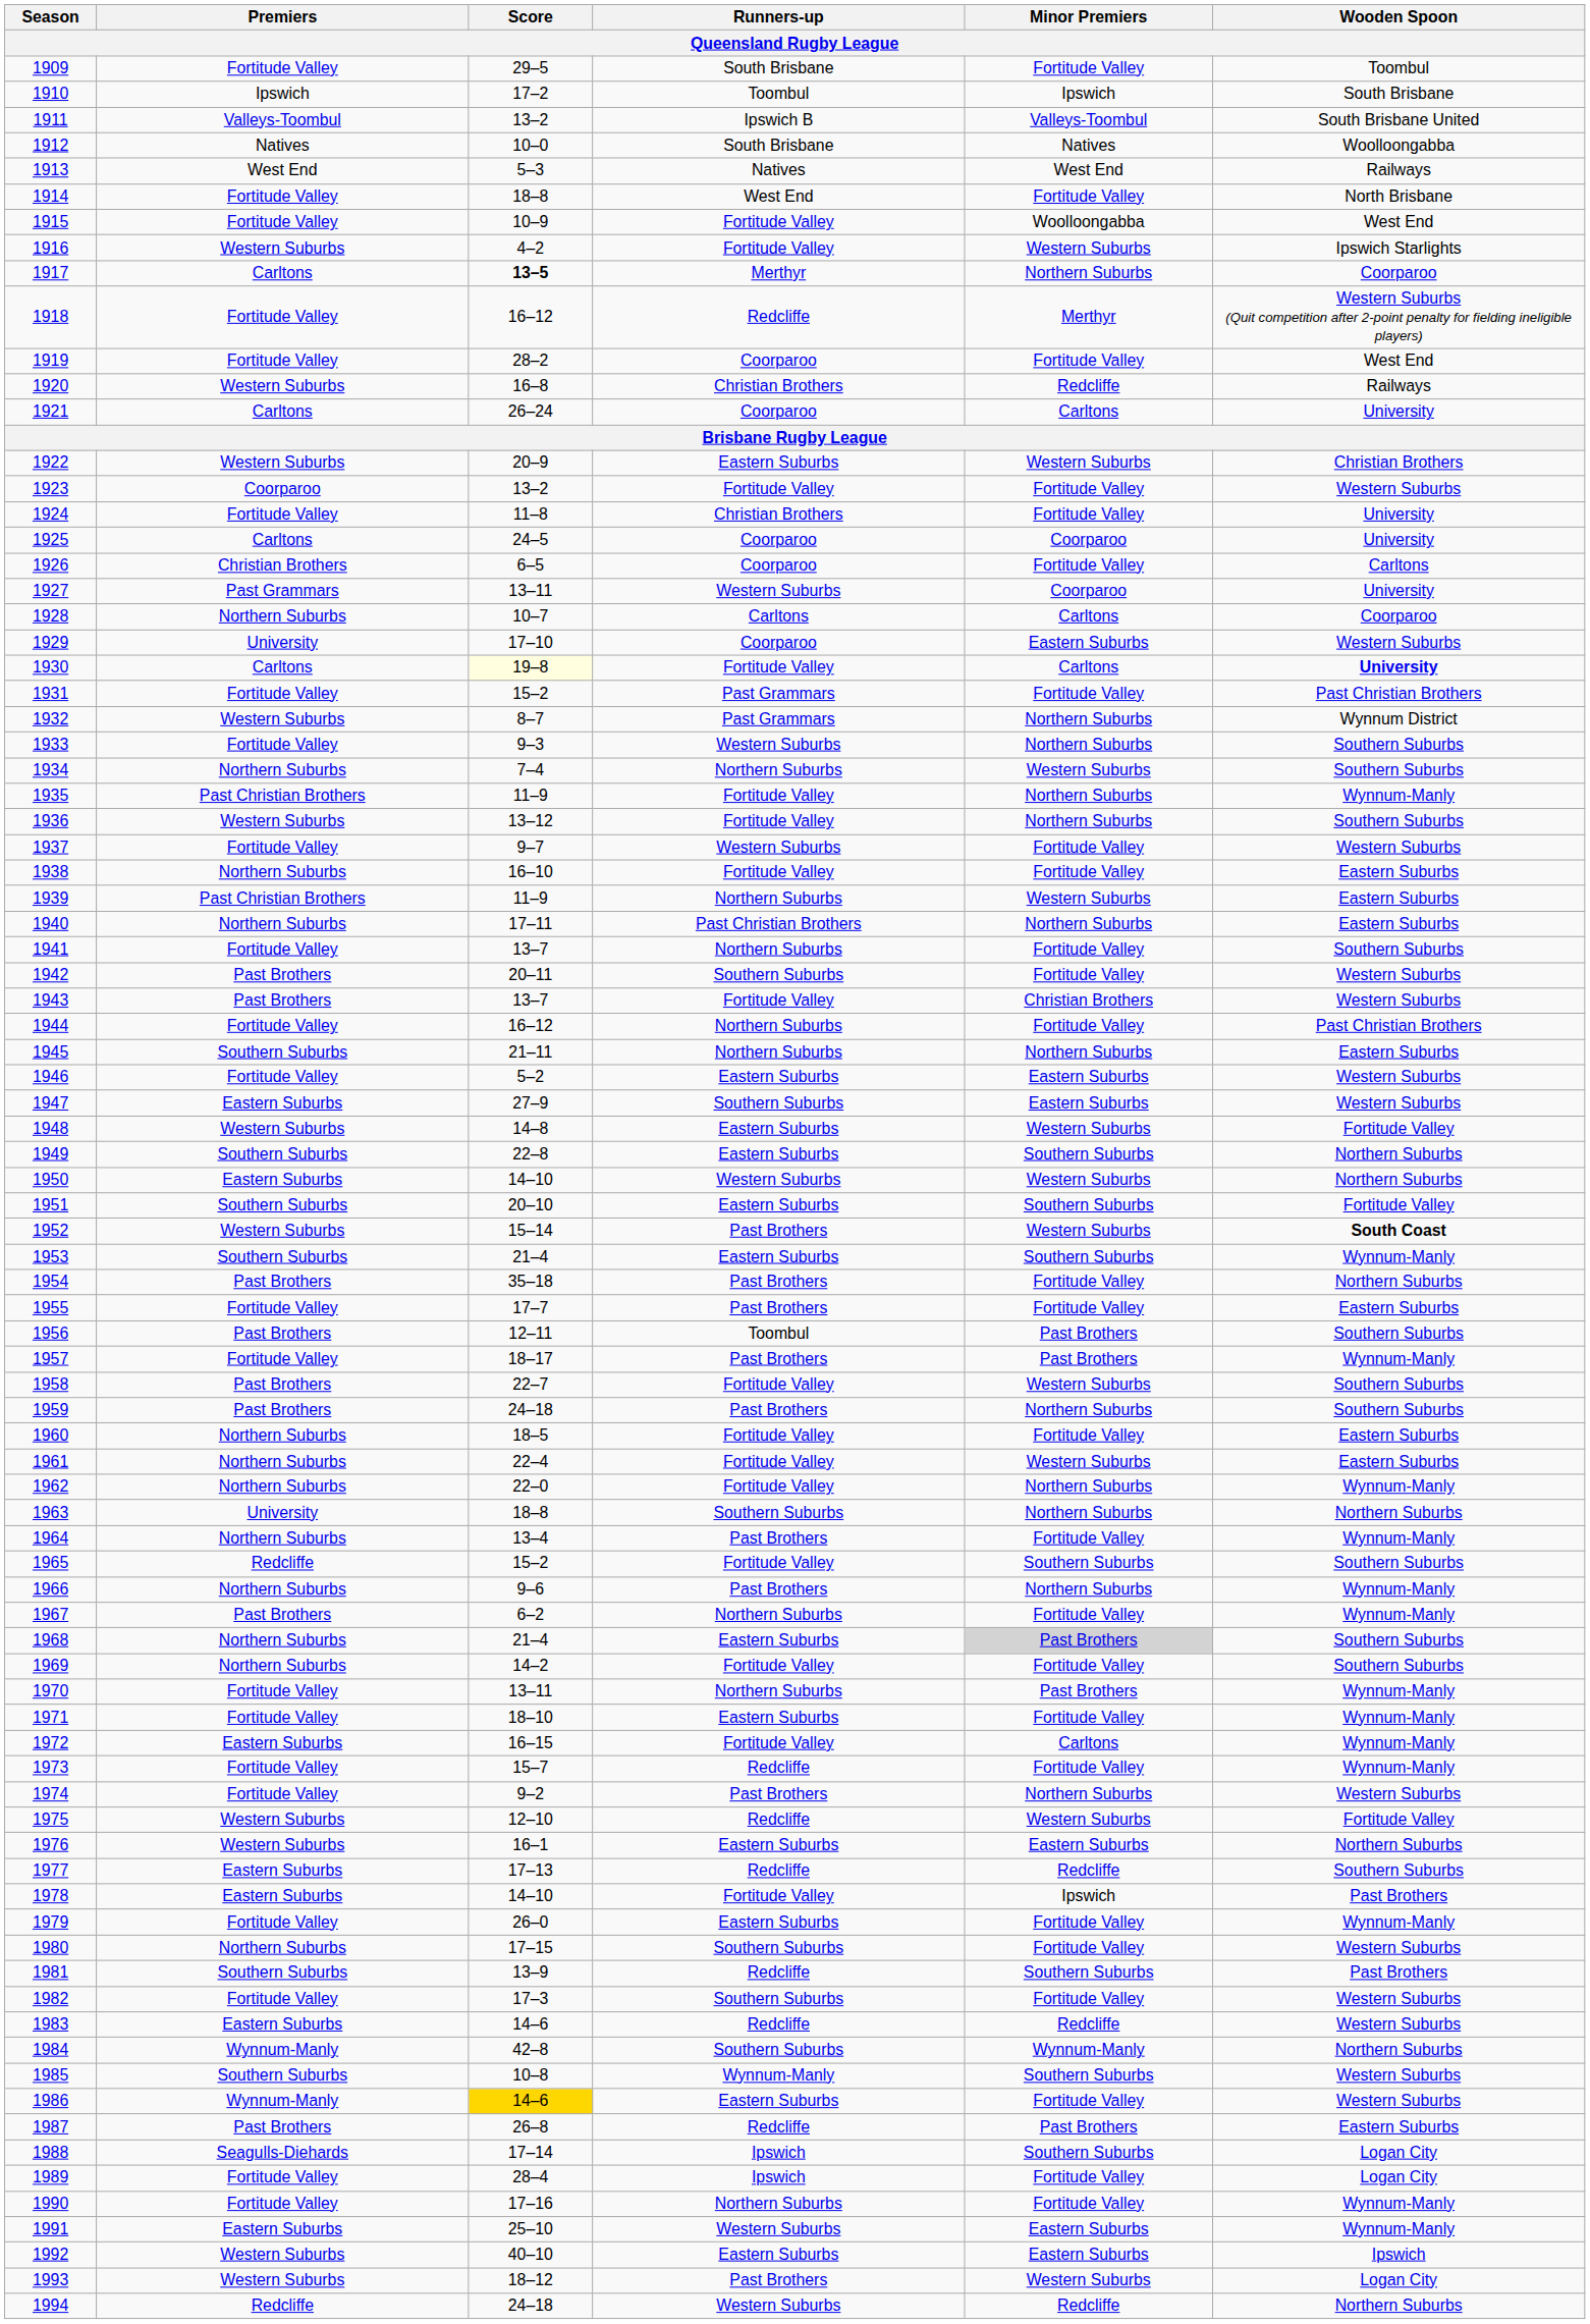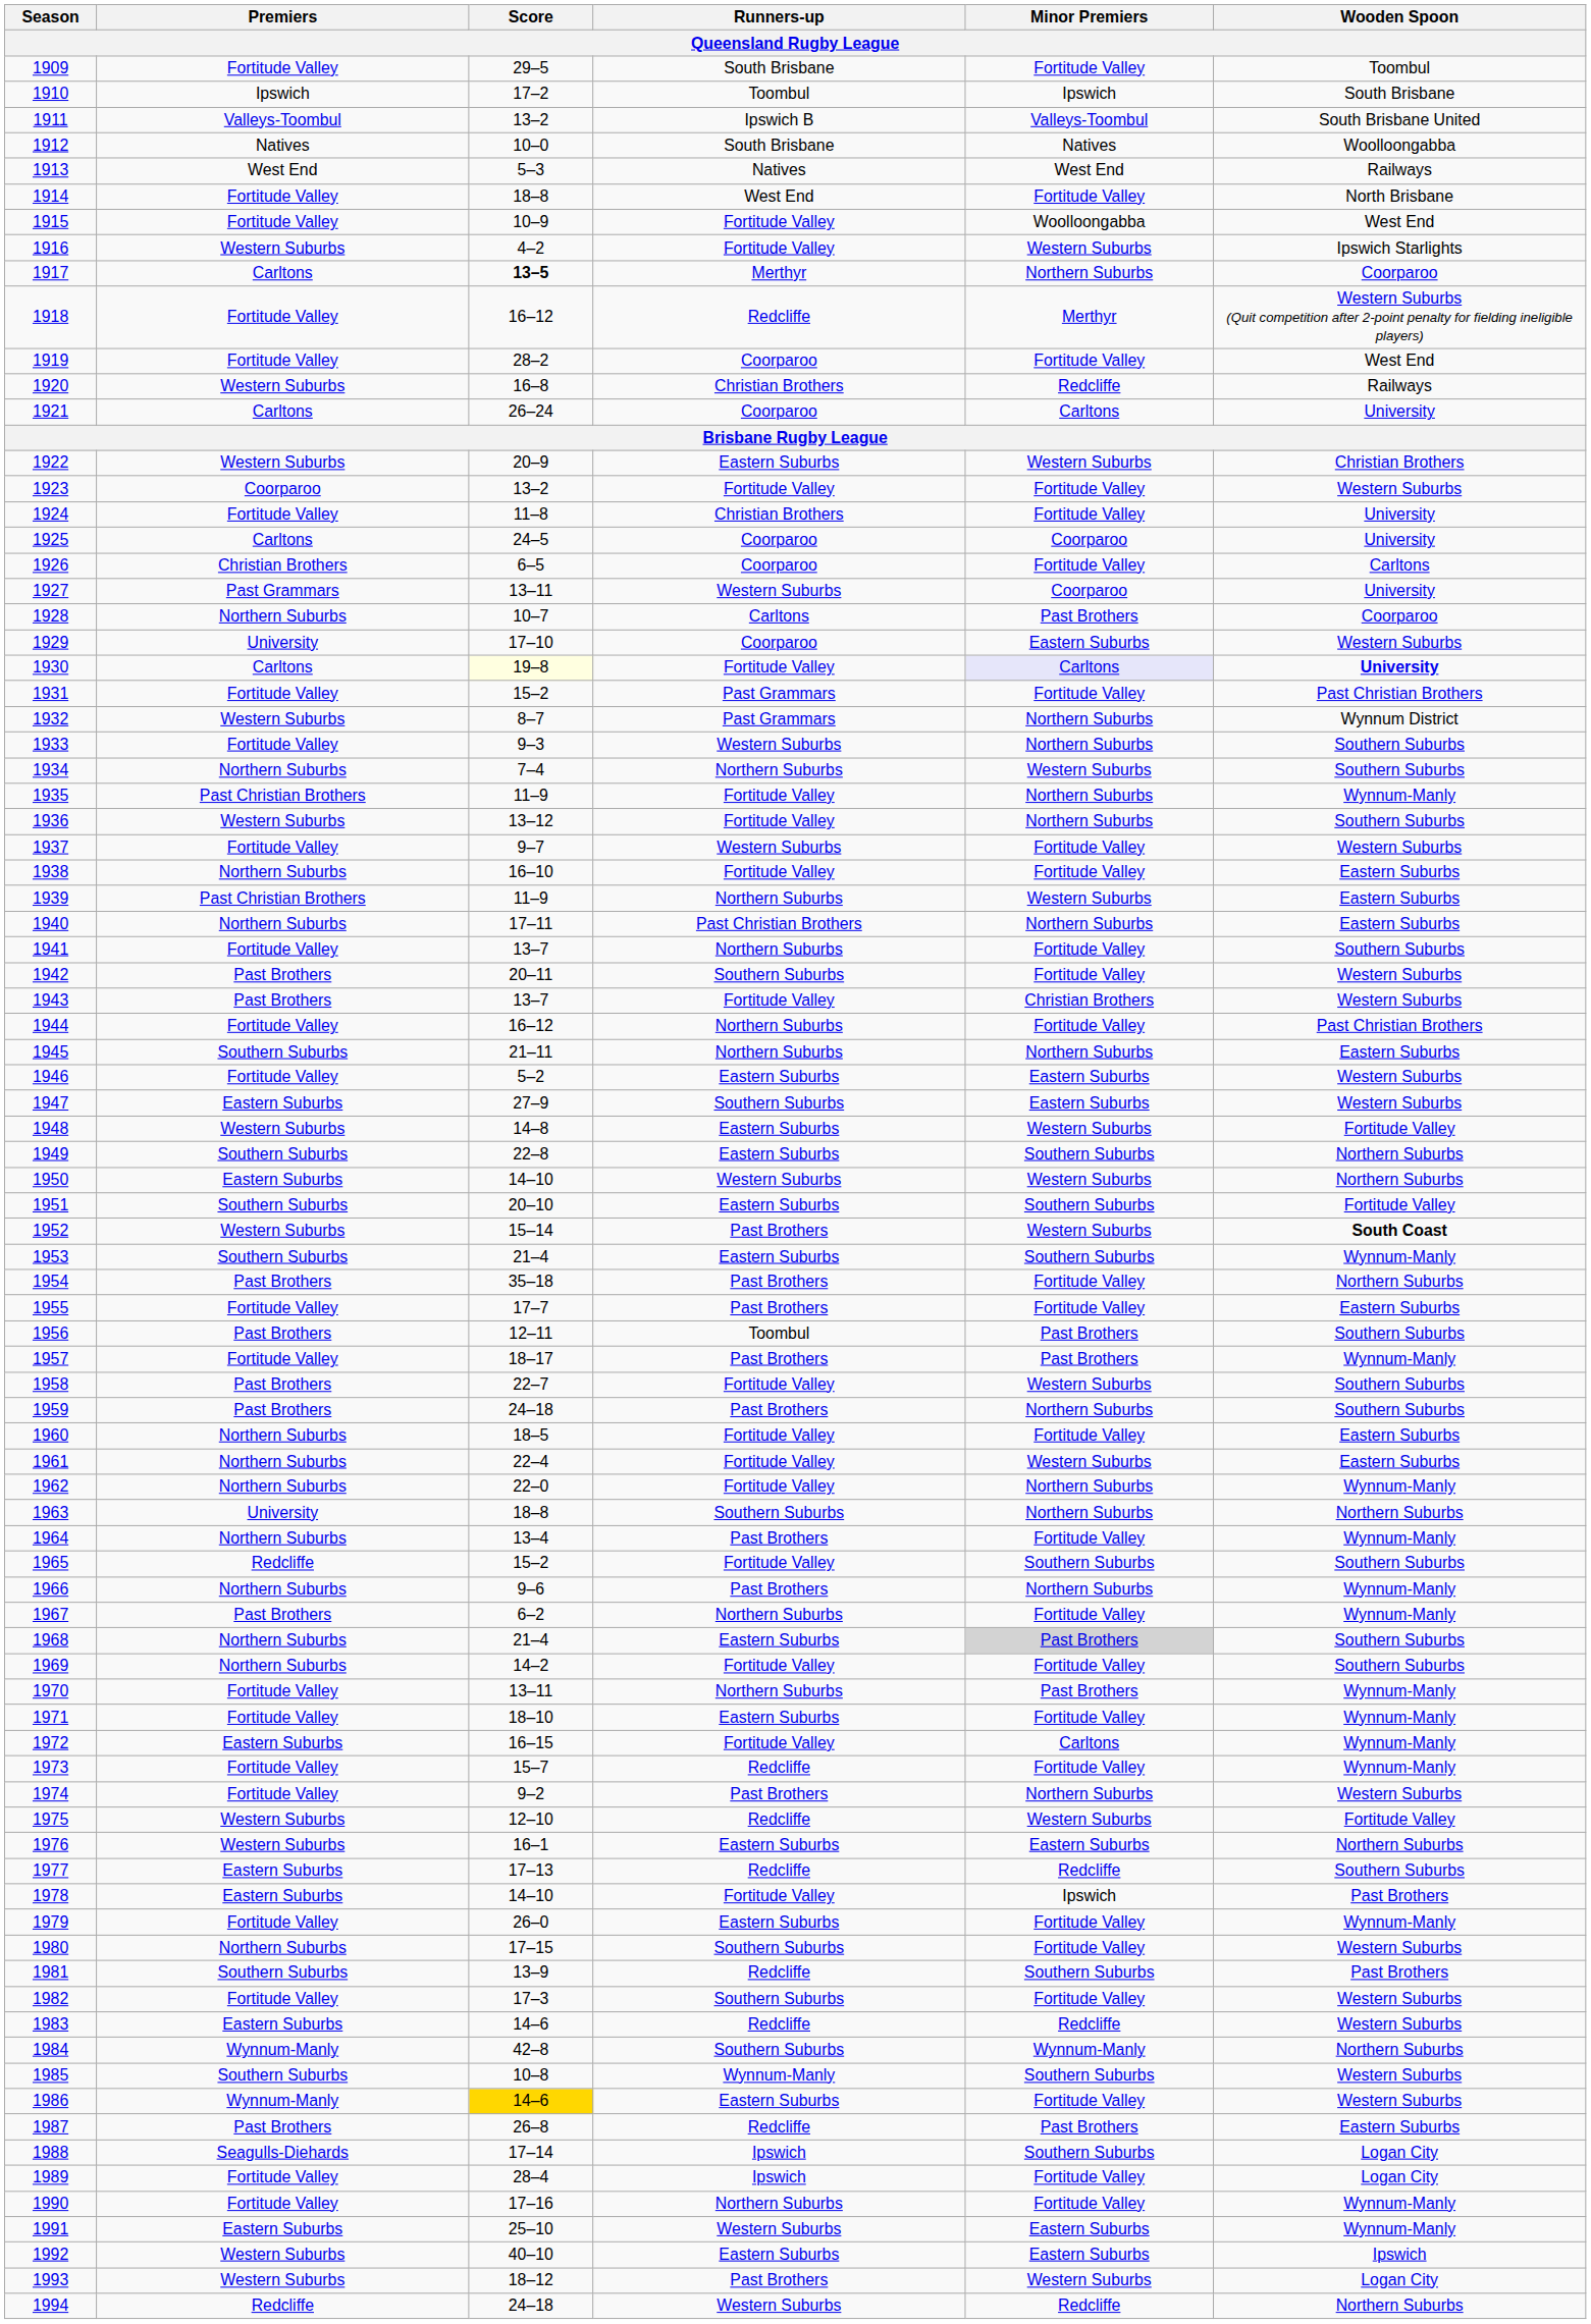1928 | Minor Premiers: Carltons -> Past Brothers
1930 | Minor Premiers: no background -> lavender background
